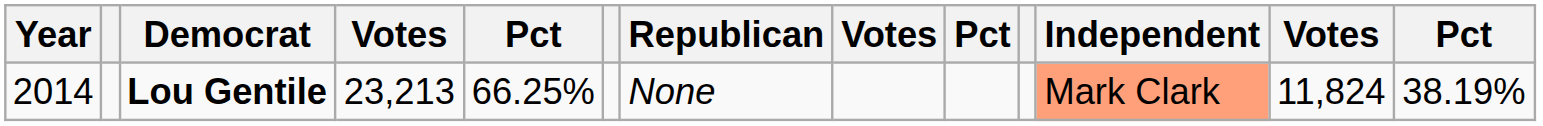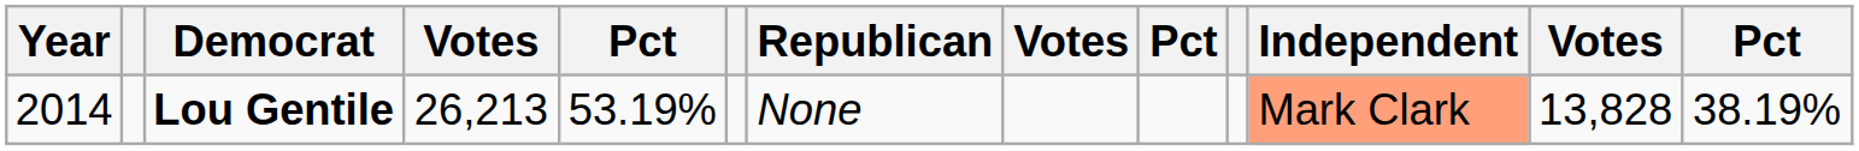Lou Gentile | column 4: 23,213 -> 26,213
Lou Gentile | column 5: 66.25% -> 53.19%
Lou Gentile | column 12: 11,824 -> 13,828
